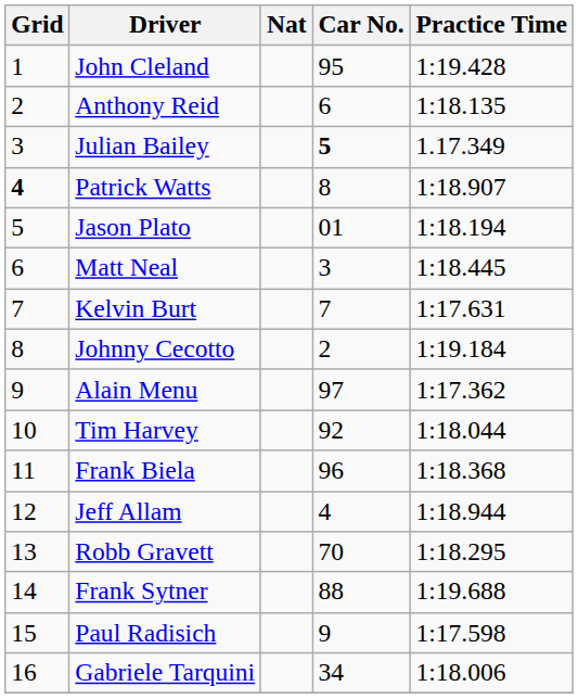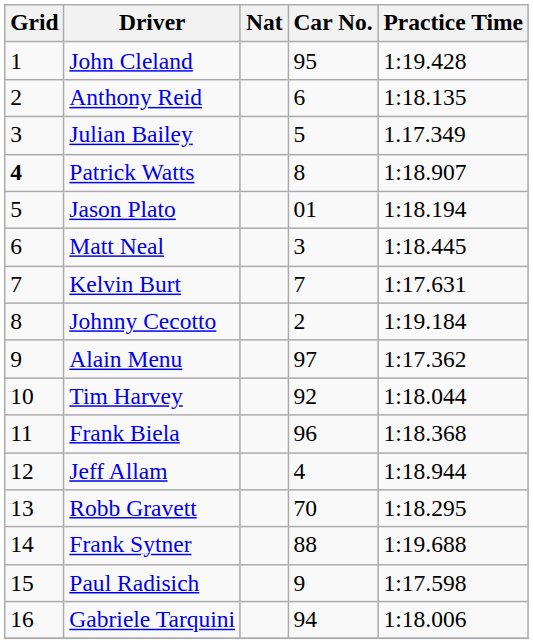Julian Bailey | Car No.: bold -> normal
Gabriele Tarquini | Car No.: 34 -> 94
